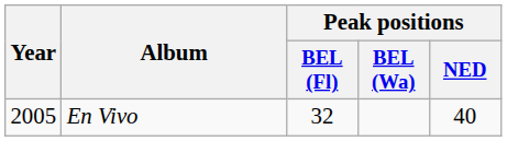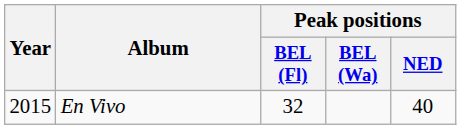En Vivo | Year: 2005 -> 2015
